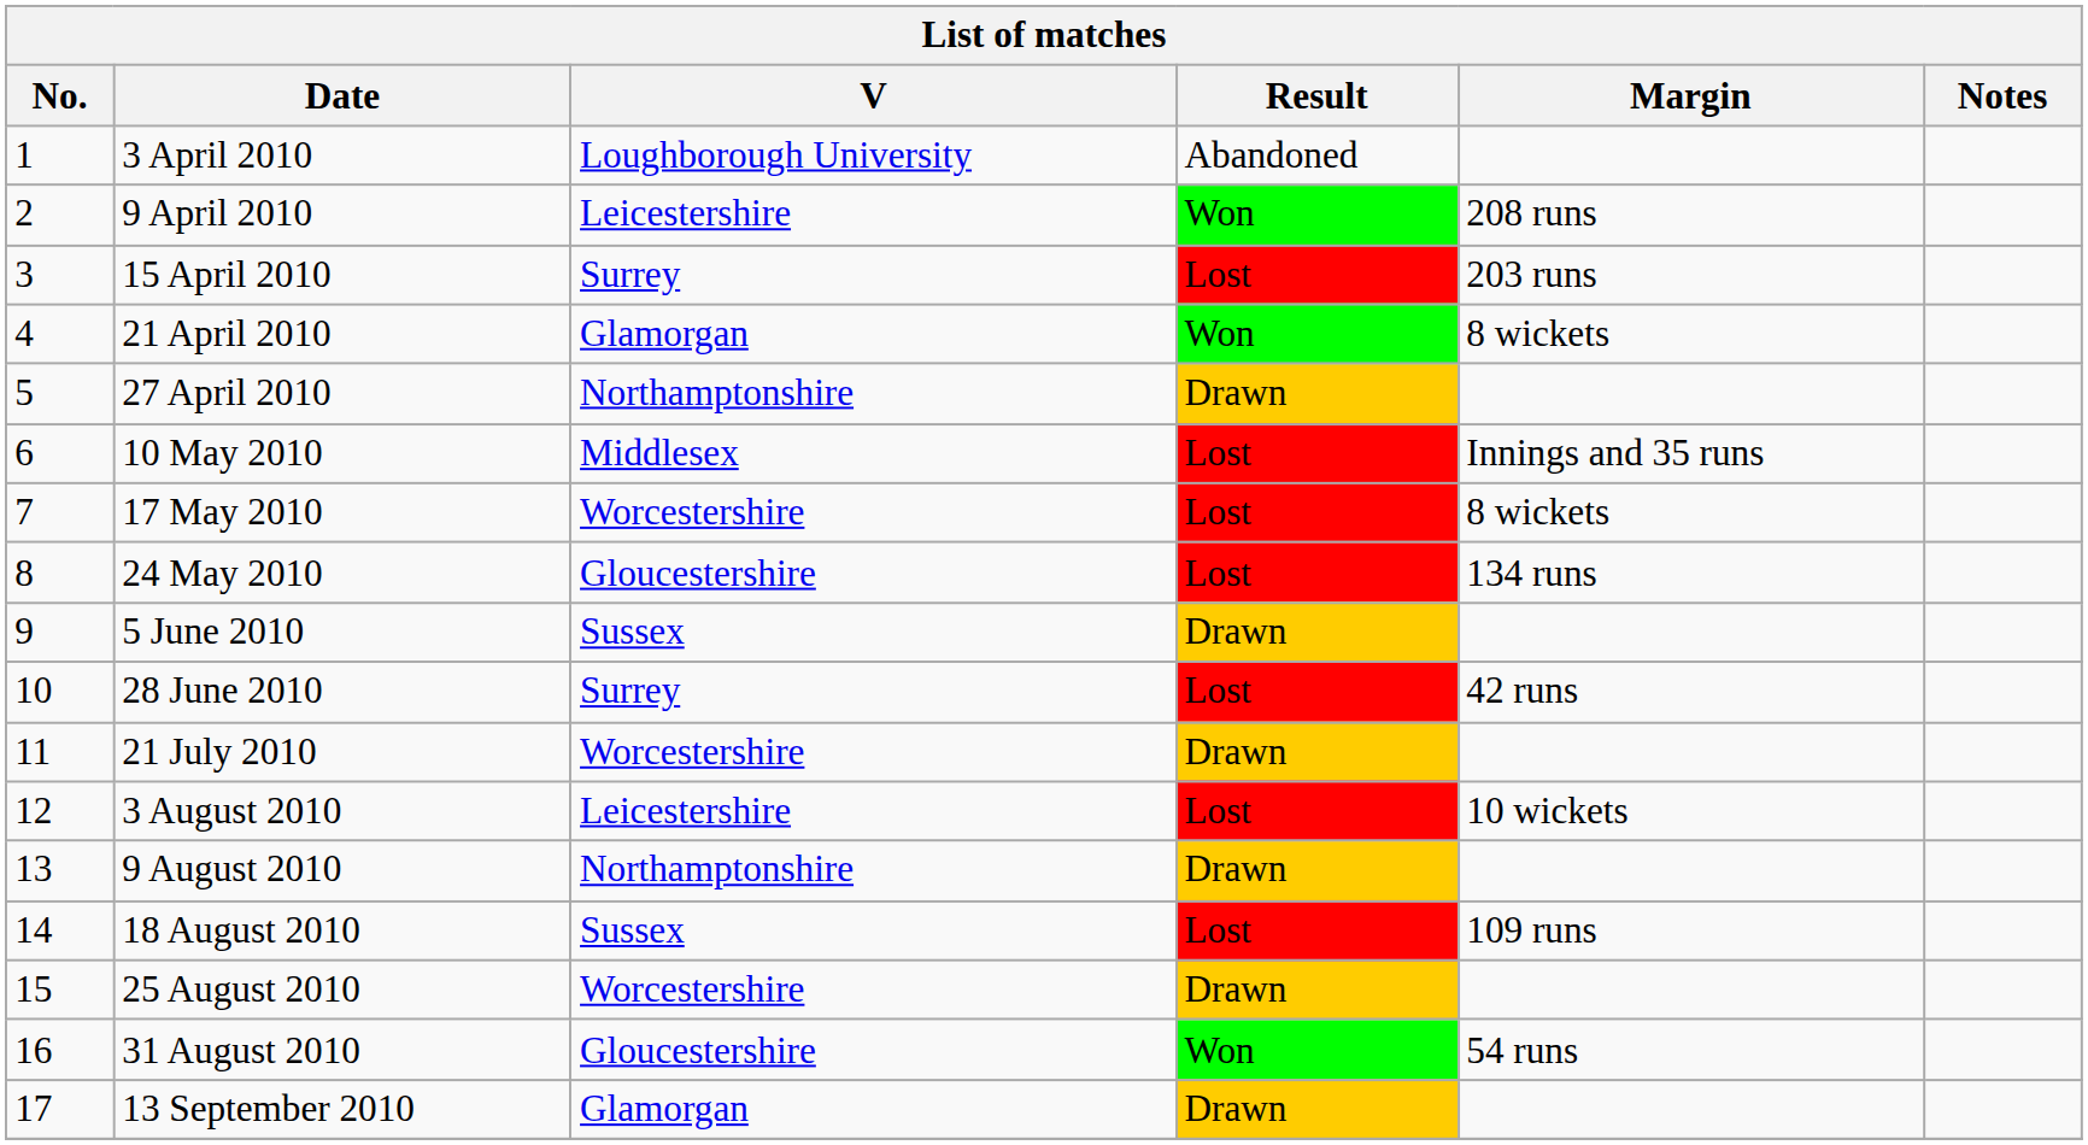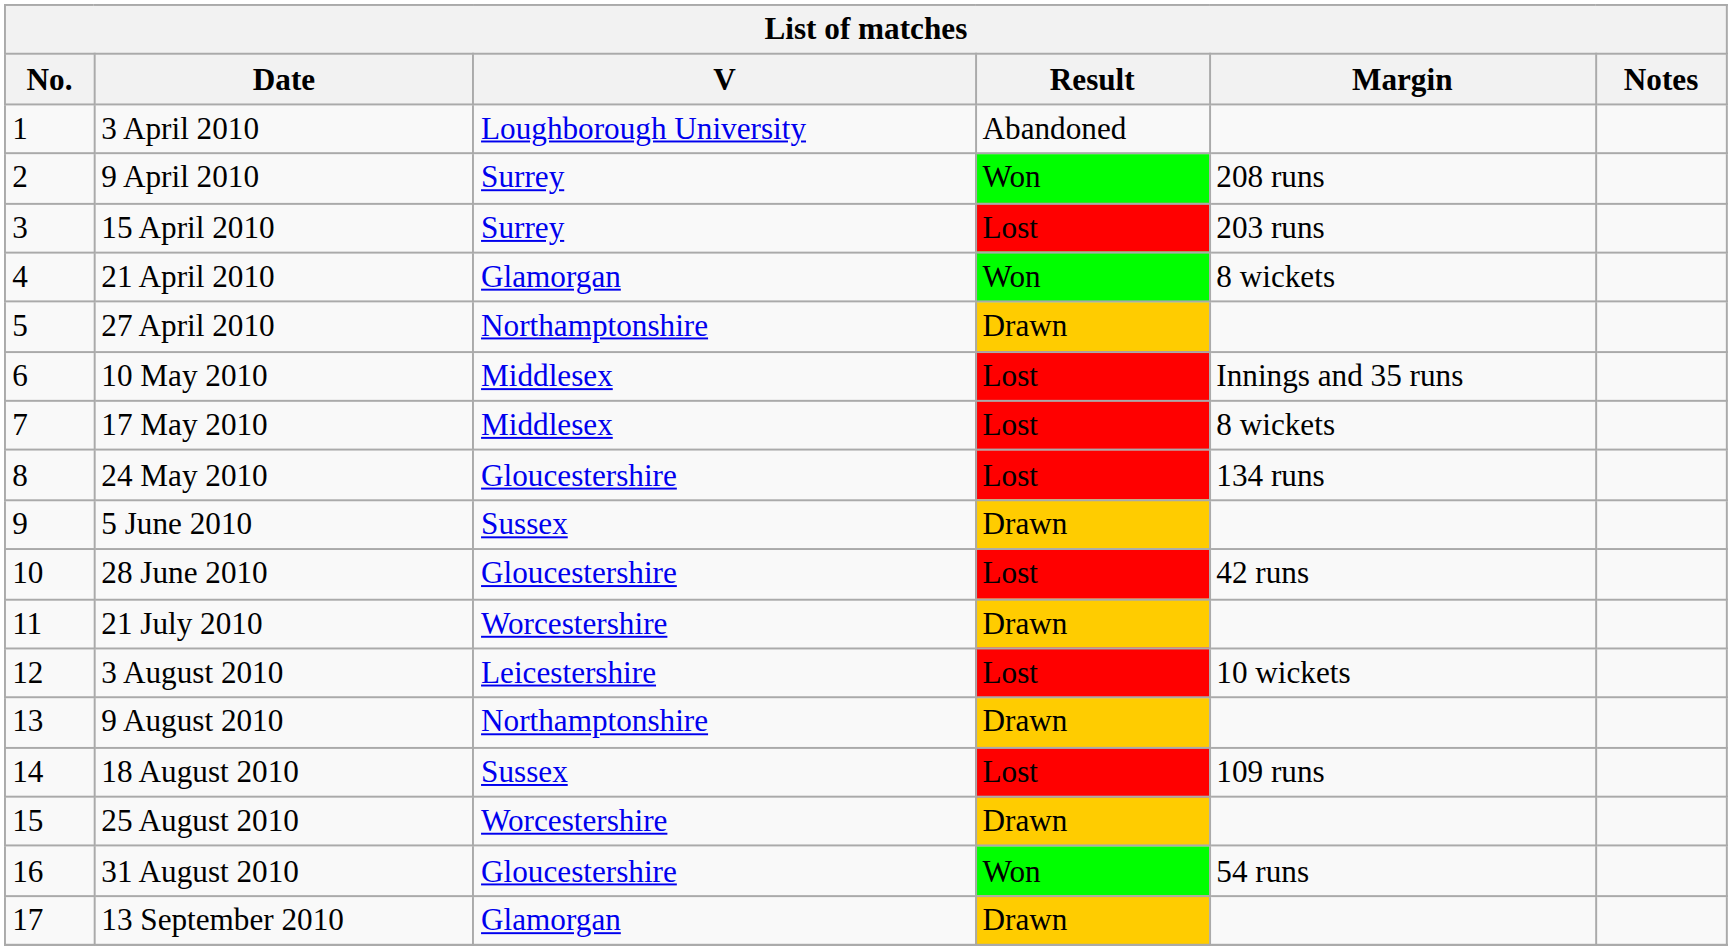9 April 2010 | V: Leicestershire -> Surrey
17 May 2010 | V: Worcestershire -> Middlesex
28 June 2010 | V: Surrey -> Gloucestershire
